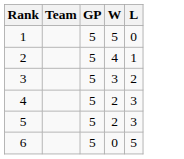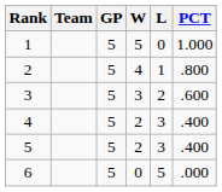+ column: PCT | 1.000 | .800 | .600 | .400 | .400 | .000
